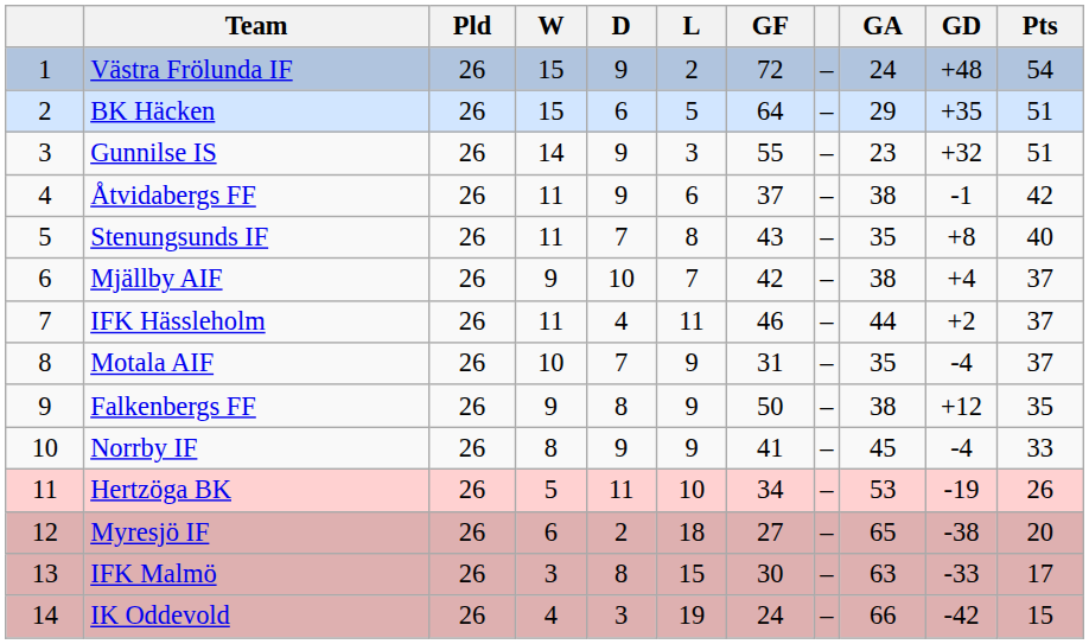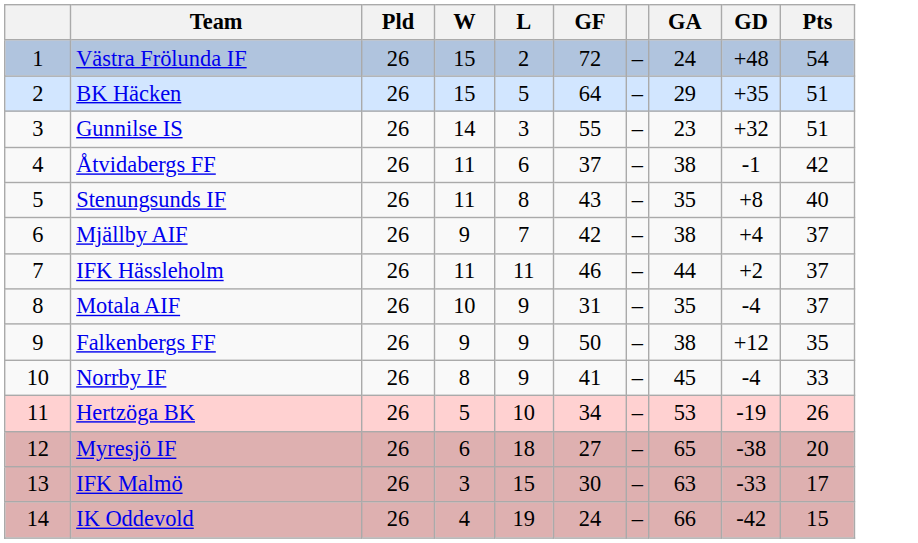- column: D | 9 | 6 | 9 | 9 | 7 | 10 | 4 | 7 | 8 | 9 | 11 | 2 | 8 | 3
